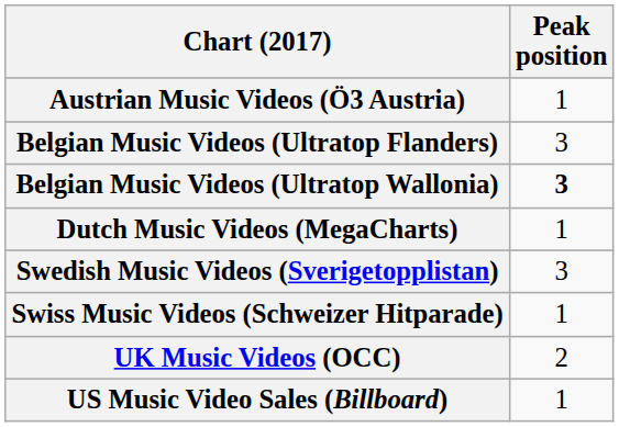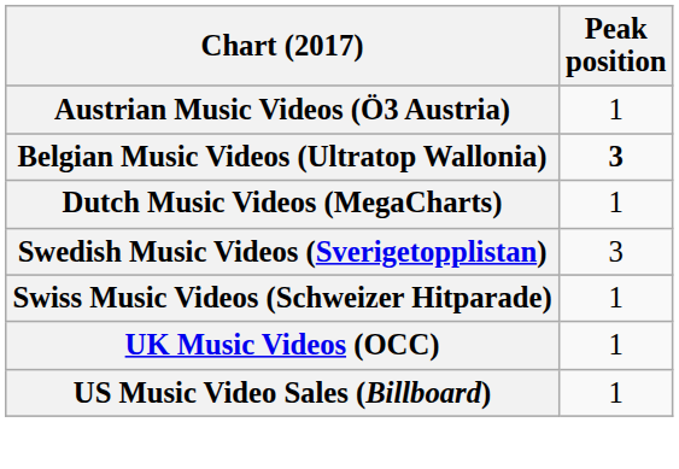- row: Belgian Music Videos (Ultratop Flanders) | 3
UK Music Videos (OCC) | Peak position: 2 -> 1
